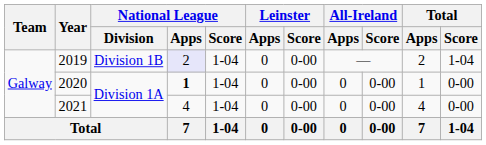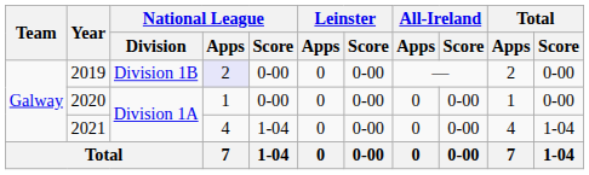2019 | National League / Score: 1-04 -> 0-00
2019 | Total / Score: 1-04 -> 0-00
2020 | National League / Apps: bold -> normal
2020 | National League / Score: 1-04 -> 0-00
2021 | Total / Score: 0-00 -> 1-04
